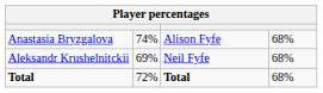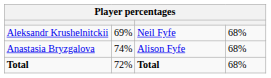rows swapped: Anastasia Bryzgalova <-> Aleksandr Krushelnitckii
